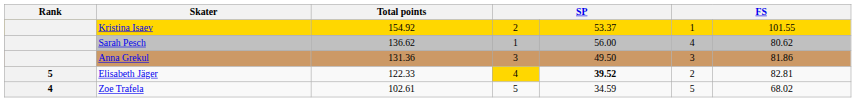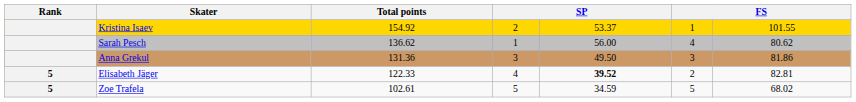Elisabeth Jäger | column 4: gold background -> no background
Zoe Trafela | Rank: 4 -> 5
